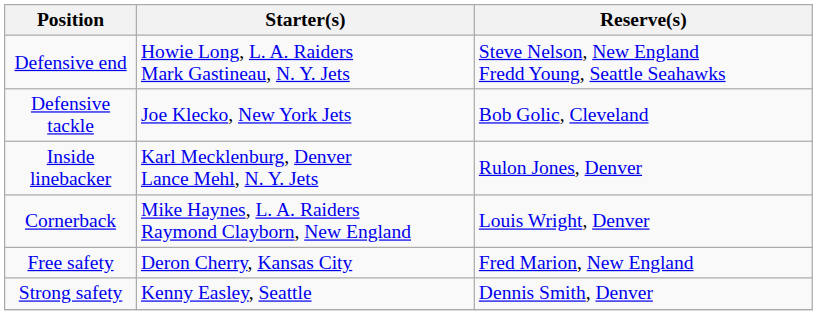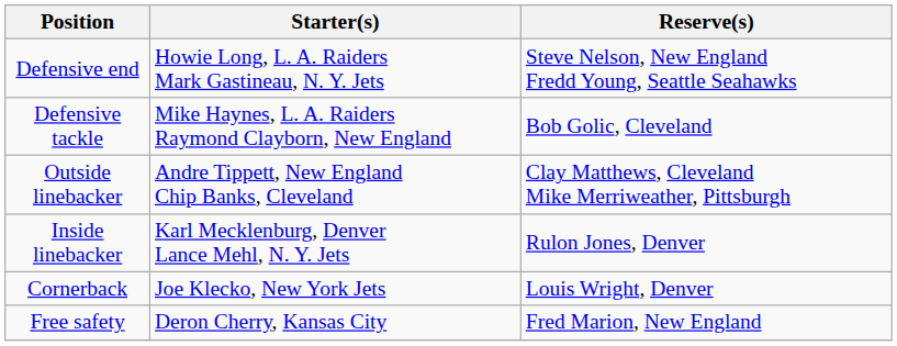Defensive tackle | Starter(s): Joe Klecko, New York Jets -> Mike Haynes, L. A. Raiders Raymond Clayborn, New England
+ row: Outside linebacker | Andre Tippett, New England Chip Banks, Cleveland | Clay Matthews, Cleveland Mike Merriweather, Pittsburgh
Cornerback | Starter(s): Mike Haynes, L. A. Raiders Raymond Clayborn, New England -> Joe Klecko, New York Jets
- row: Strong safety | Kenny Easley, Seattle | Dennis Smith, Denver
